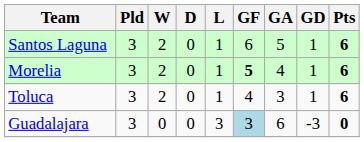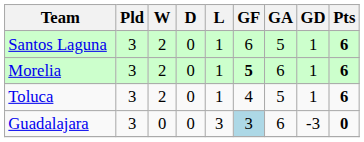Morelia | GA: 4 -> 6
Toluca | GA: 3 -> 5
